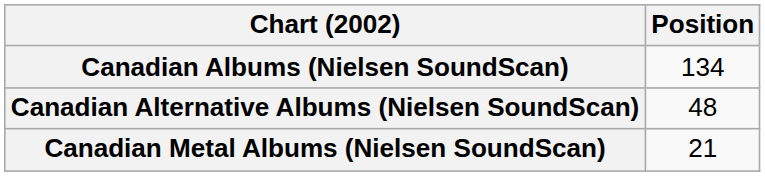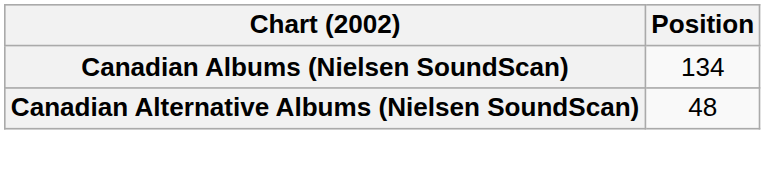- row: Canadian Metal Albums (Nielsen SoundScan) | 21
